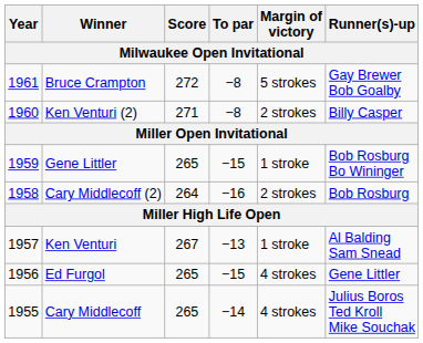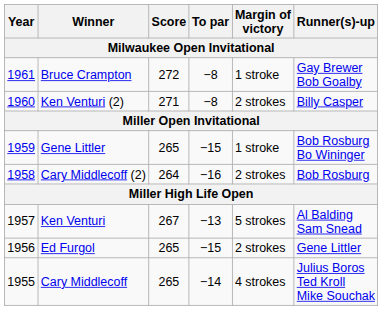Bruce Crampton | Margin of victory: 5 strokes -> 1 stroke
Ken Venturi | Margin of victory: 1 stroke -> 5 strokes
Ed Furgol | Margin of victory: 4 strokes -> 2 strokes
